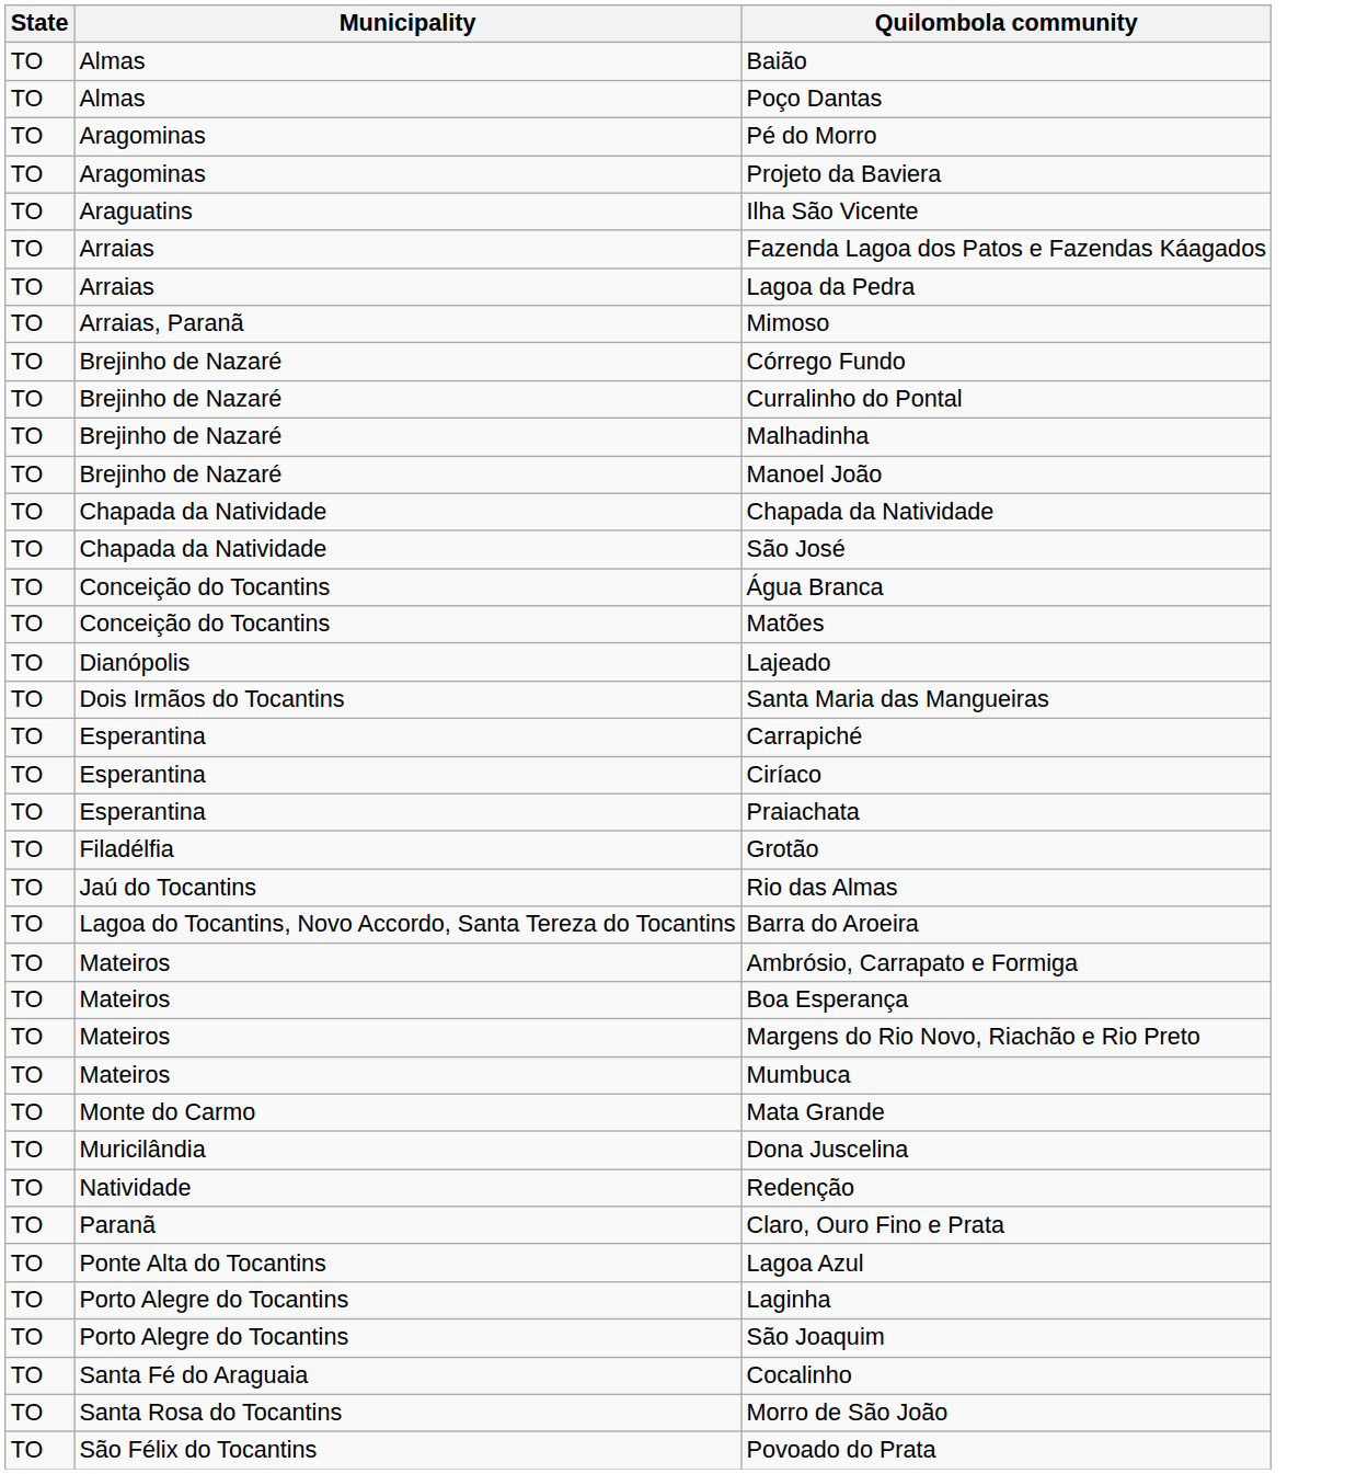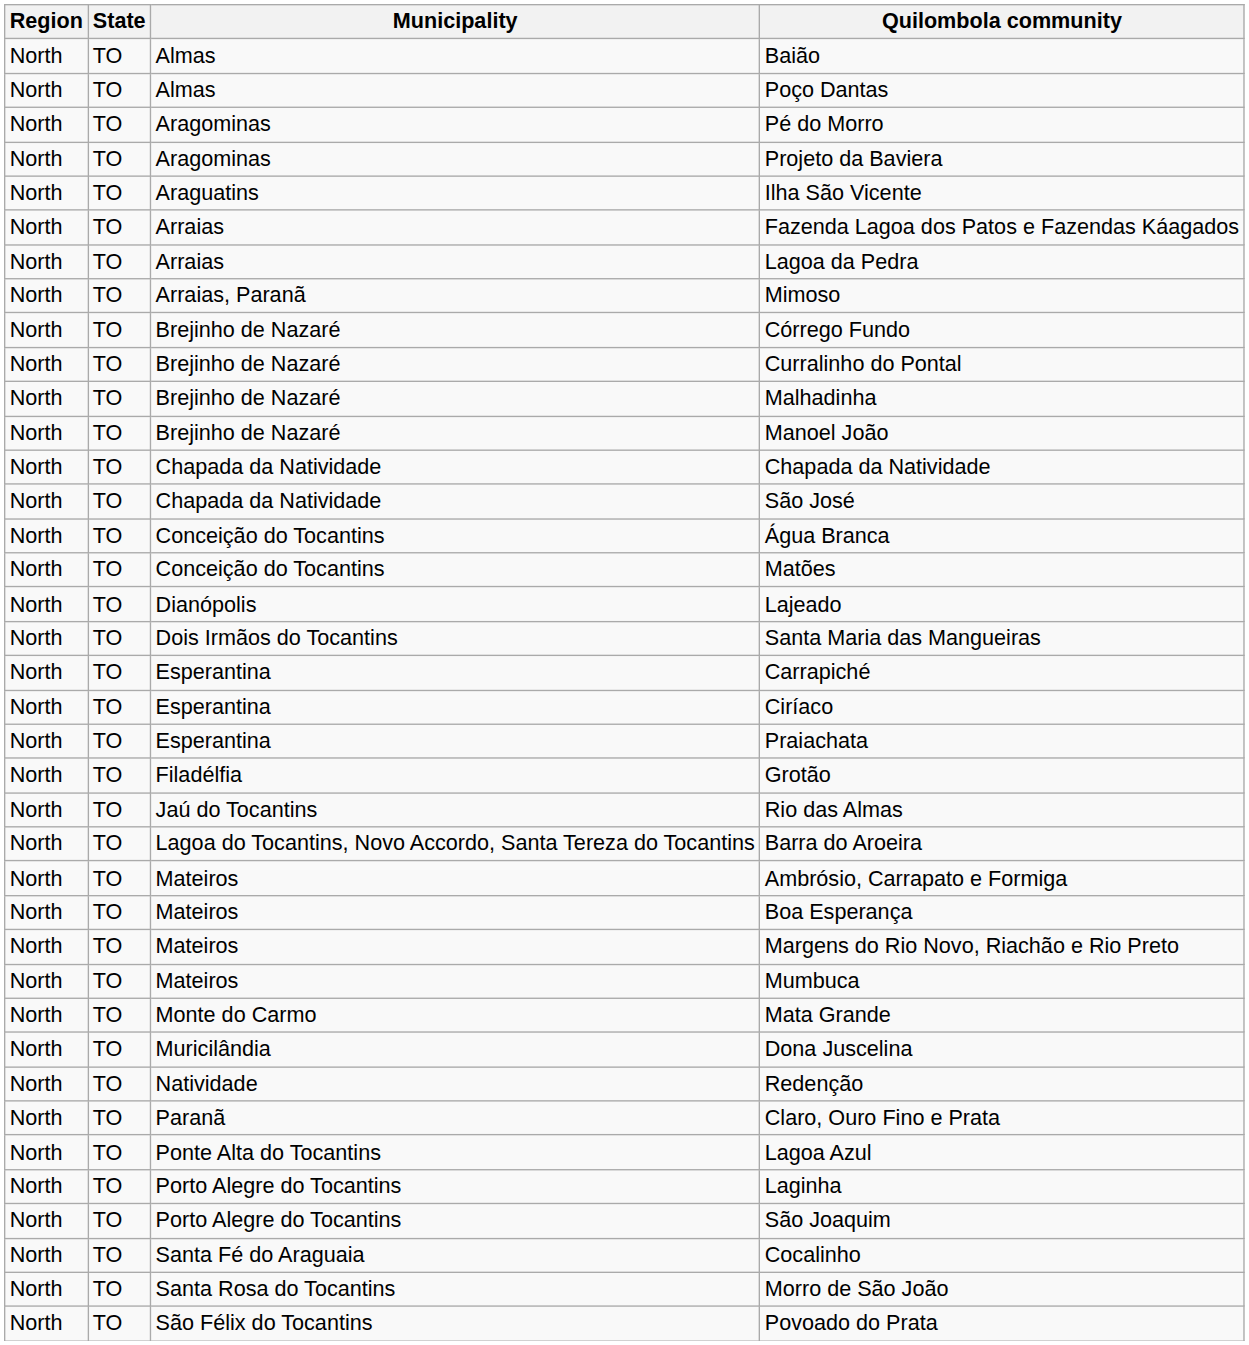+ column: Region | North | North | North | North | North | North | North | North | North | North | North | North | North | North | North | North | North | North | North | North | North | North | North | North | North | North | North | North | North | North | North | North | North | North | North | North | North | North
